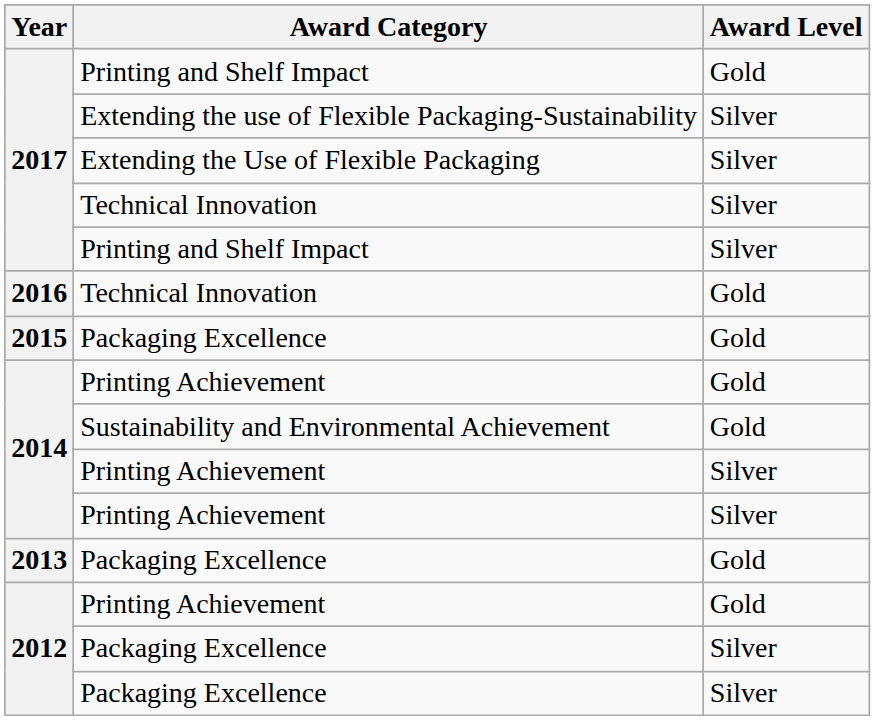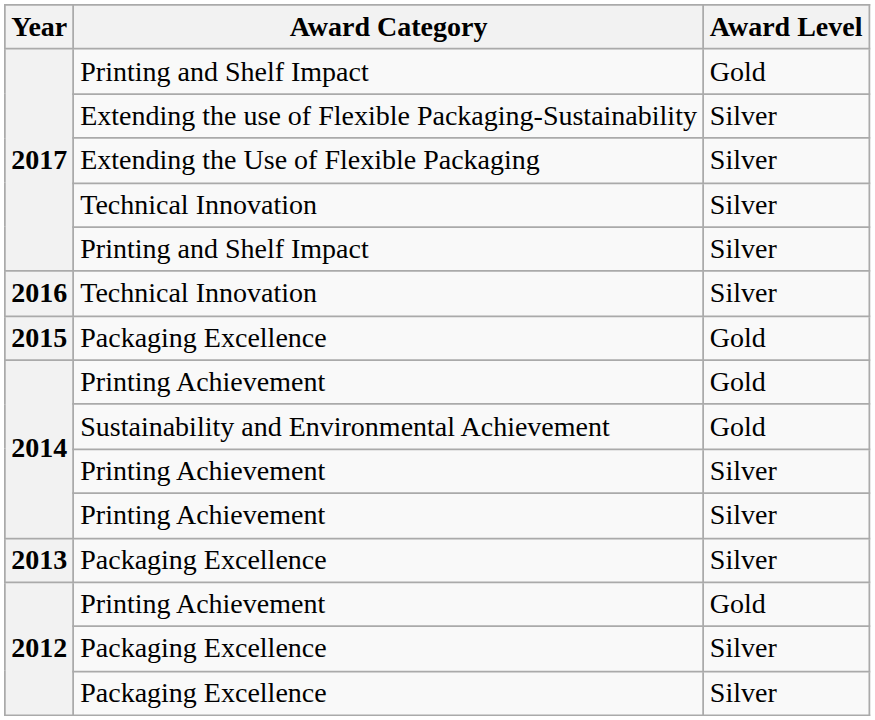2016 / Technical Innovation | Award Level: Gold -> Silver
2013 / Packaging Excellence | Award Level: Gold -> Silver
